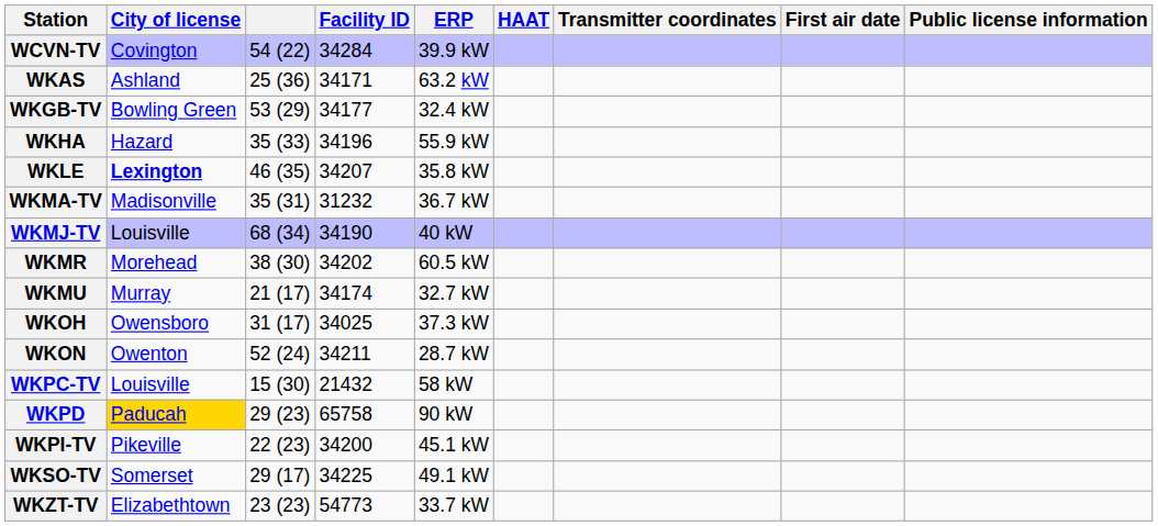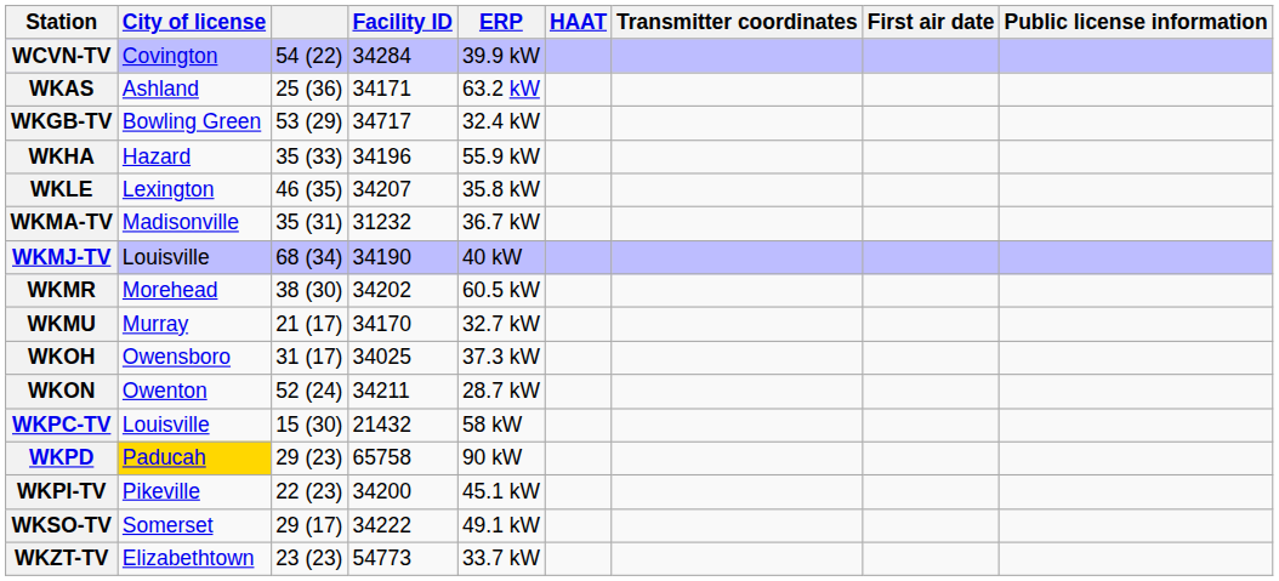WKGB-TV | Facility ID: 34177 -> 34717
WKLE | City of license: bold -> normal
WKMU | Facility ID: 34174 -> 34170
WKSO-TV | Facility ID: 34225 -> 34222
